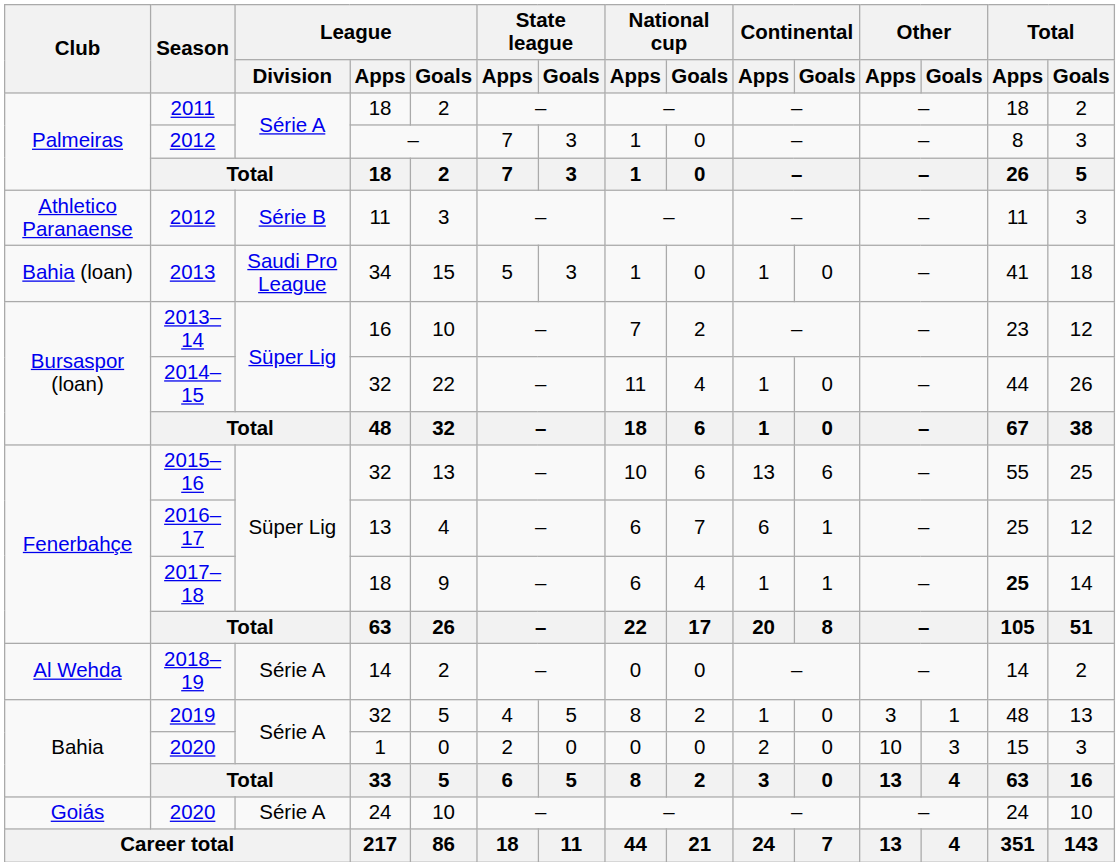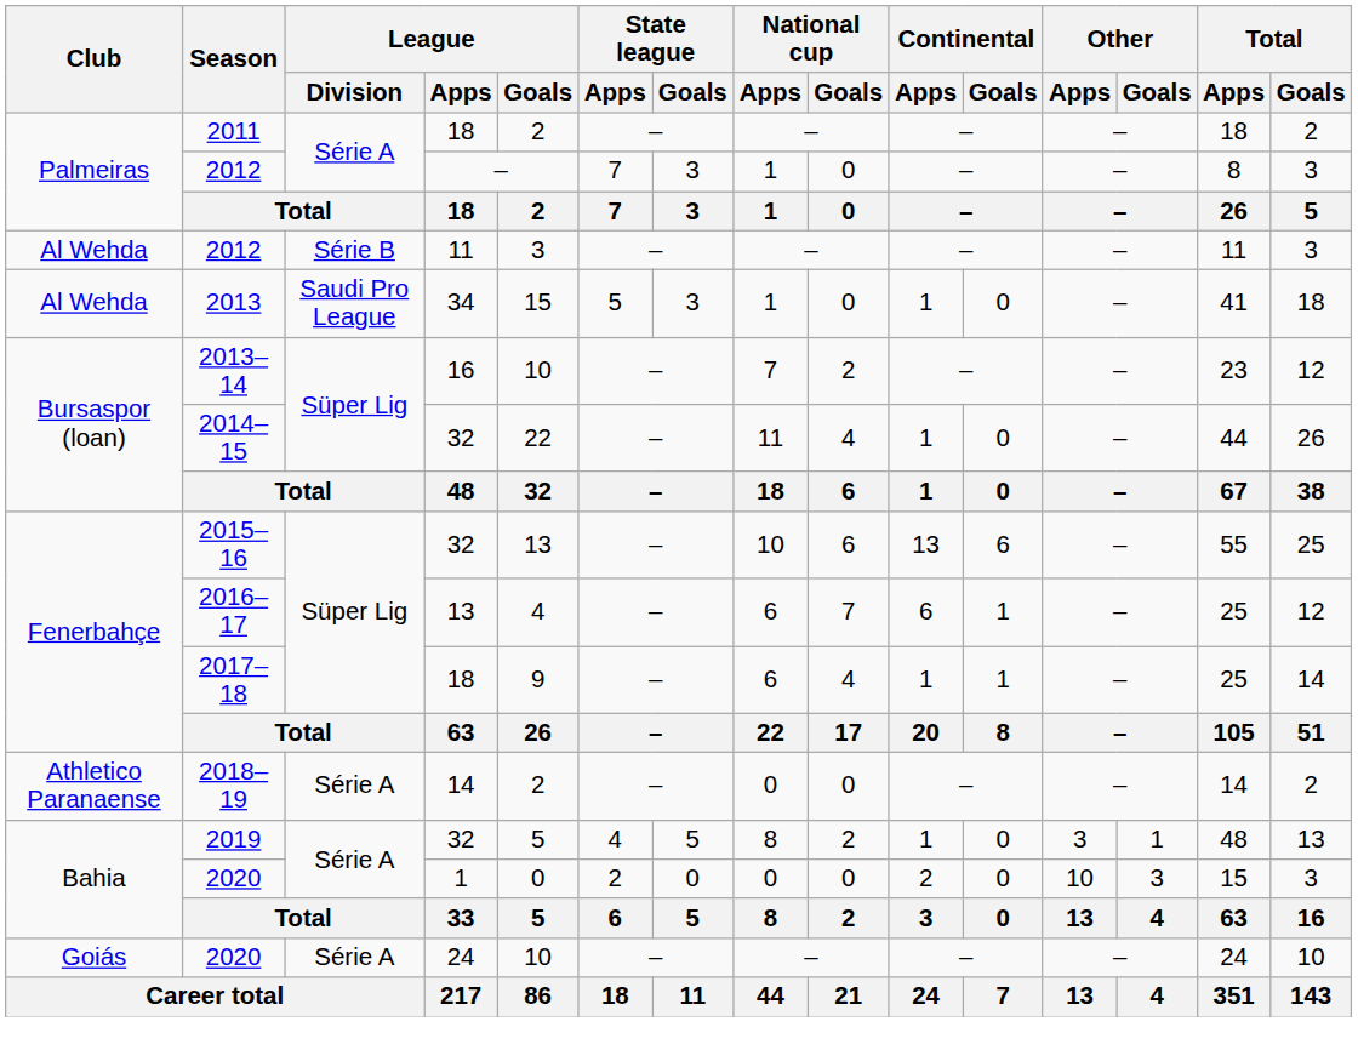2012 / 11 | Club: Athletico Paranaense -> Al Wehda
2013 | Club: Bahia (loan) -> Al Wehda
2017–18 | Total / Apps: bold -> normal
2018–19 | Club: Al Wehda -> Athletico Paranaense
